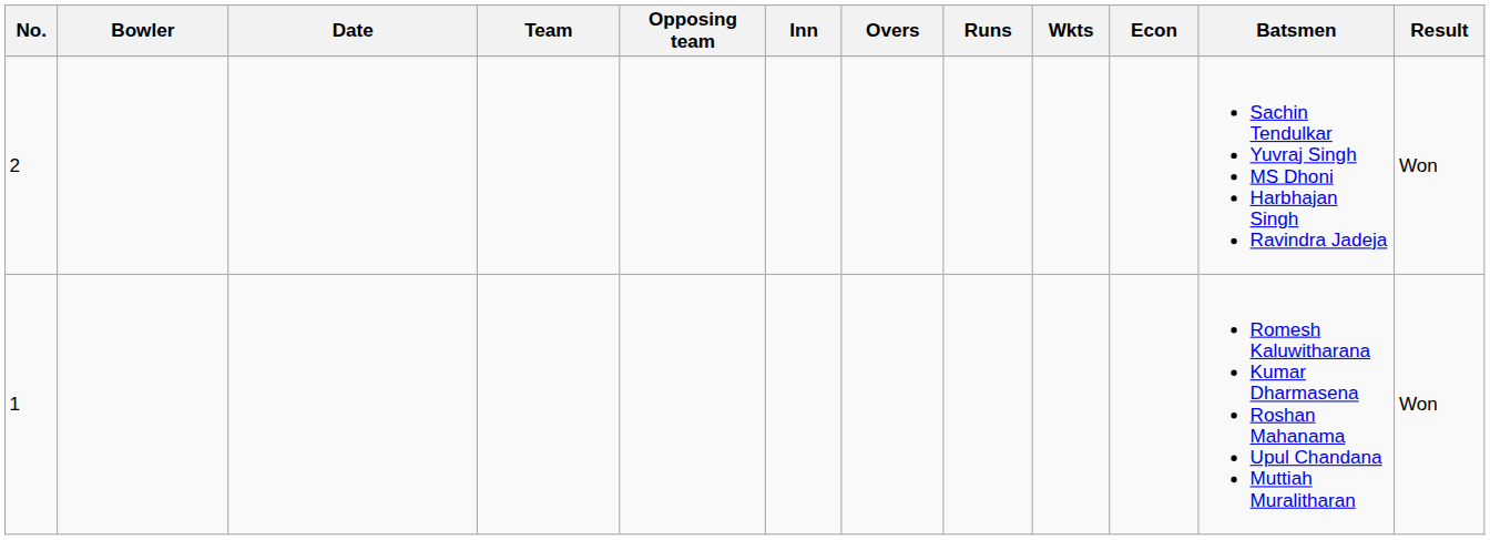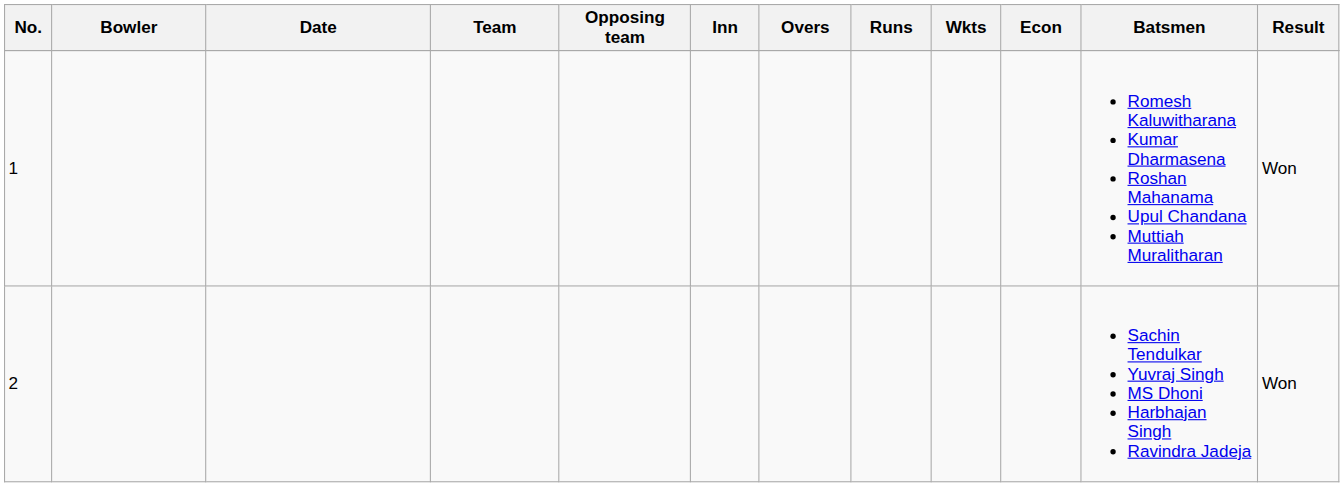rows swapped: 1 <-> 2
